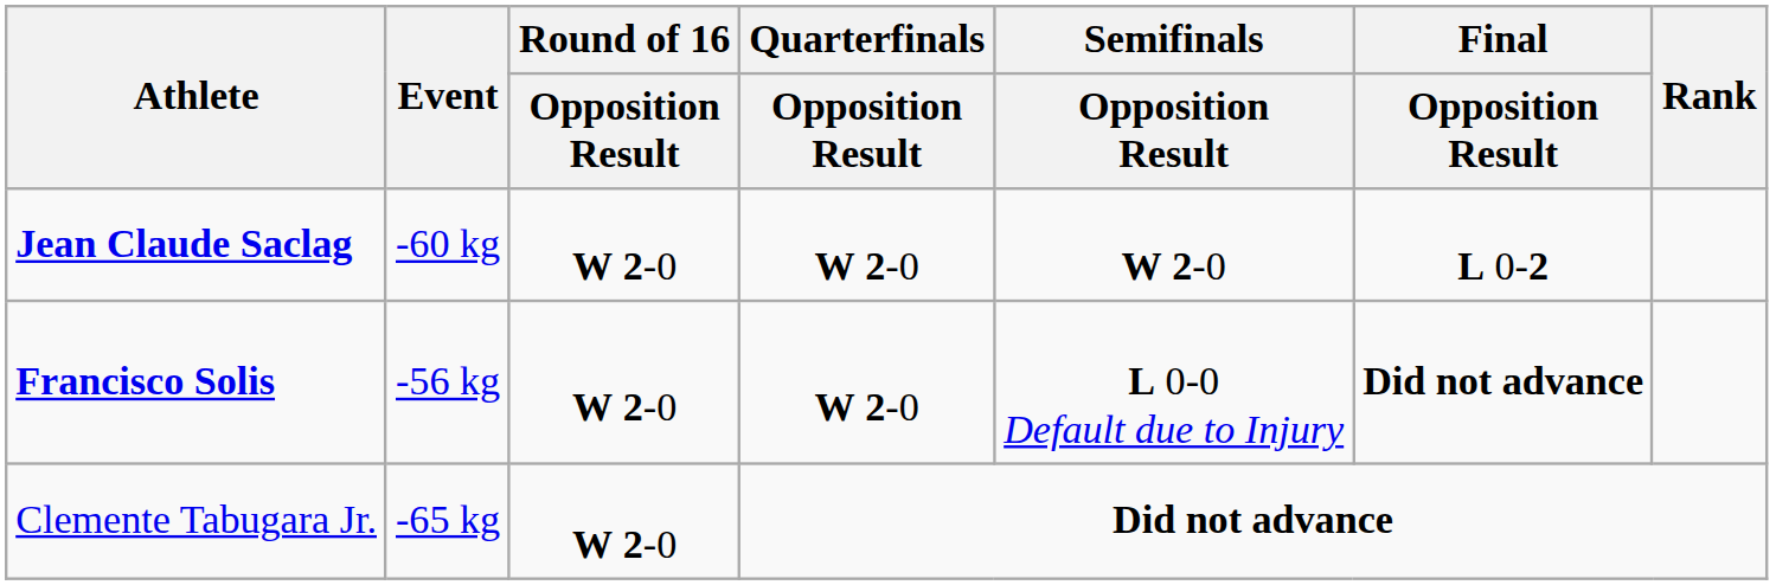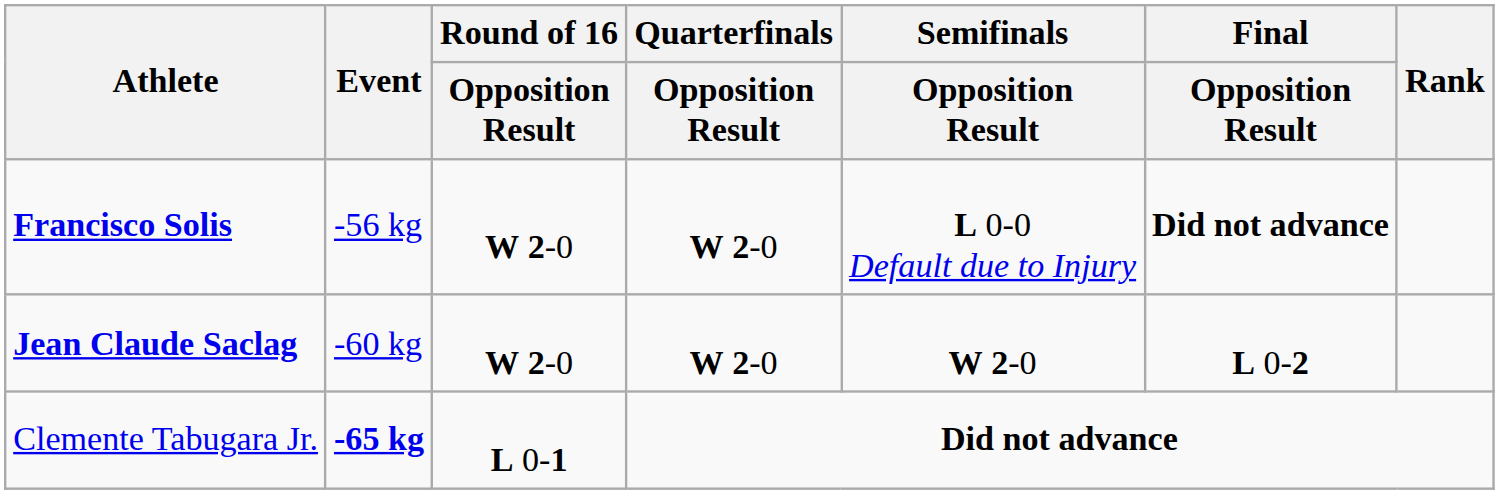rows swapped: Francisco Solis <-> Jean Claude Saclag
Clemente Tabugara Jr. | Event: normal -> bold
Clemente Tabugara Jr. | Round of 16 / Opposition Result: W 2-0 -> L 0-1
